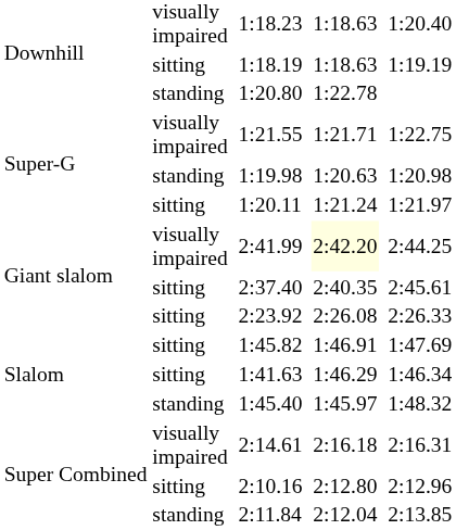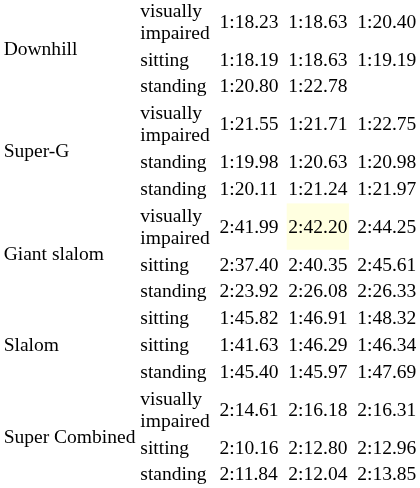1:20.11 | column 2: sitting -> standing
2:23.92 | column 2: sitting -> standing
1:45.82 | column 8: 1:47.69 -> 1:48.32
1:45.40 | column 8: 1:48.32 -> 1:47.69
